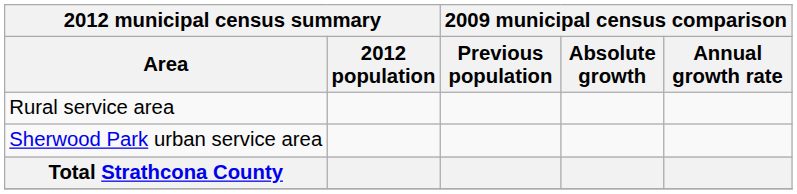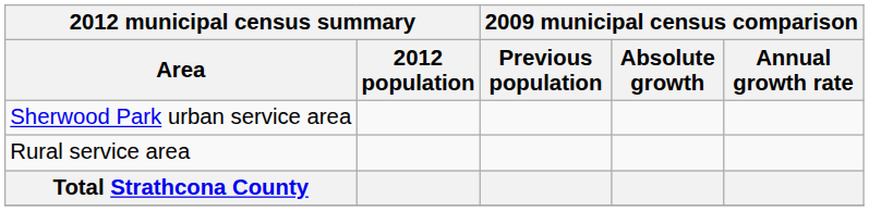rows swapped: Sherwood Park urban service area <-> Rural service area
